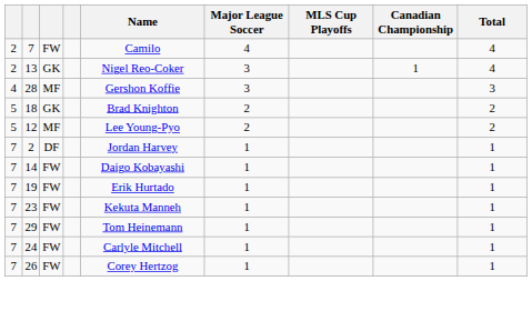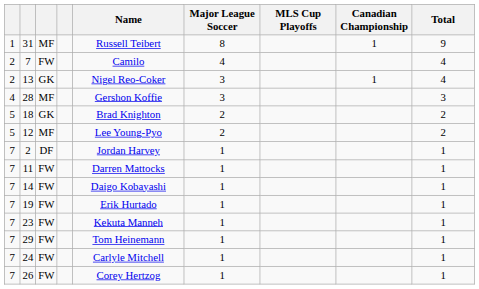+ row: 1 | 31 | MF | Russell Teibert | 8 | 1 | 9
+ row: 7 | 11 | FW | Darren Mattocks | 1 | 1
